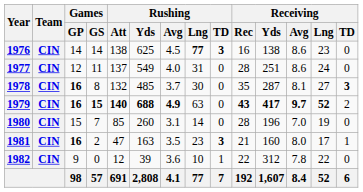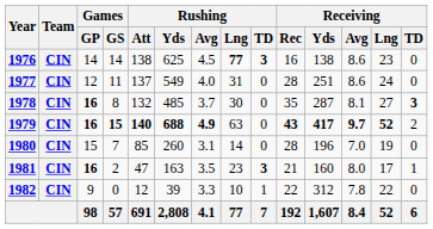1982 | Rushing / Avg: 3.6 -> 3.3
